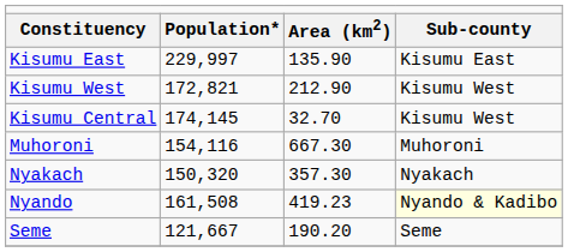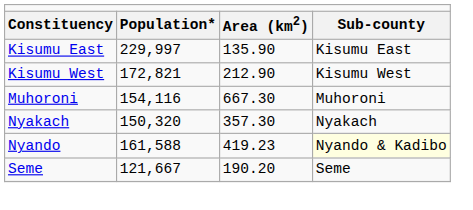- row: Kisumu Central | 174,145 | 32.70 | Kisumu West
Nyando | column 2: 161,508 -> 161,588
